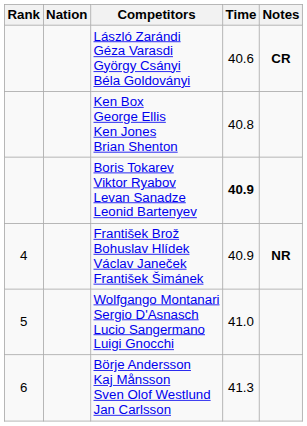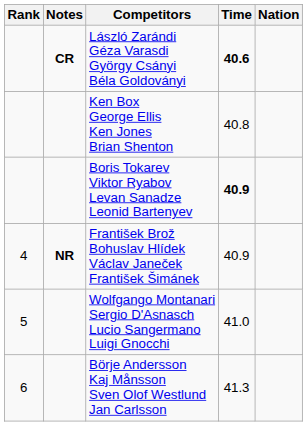columns swapped: Nation <-> Notes
László Zarándi Géza Varasdi György Csányi Béla Goldoványi | Time: normal -> bold
